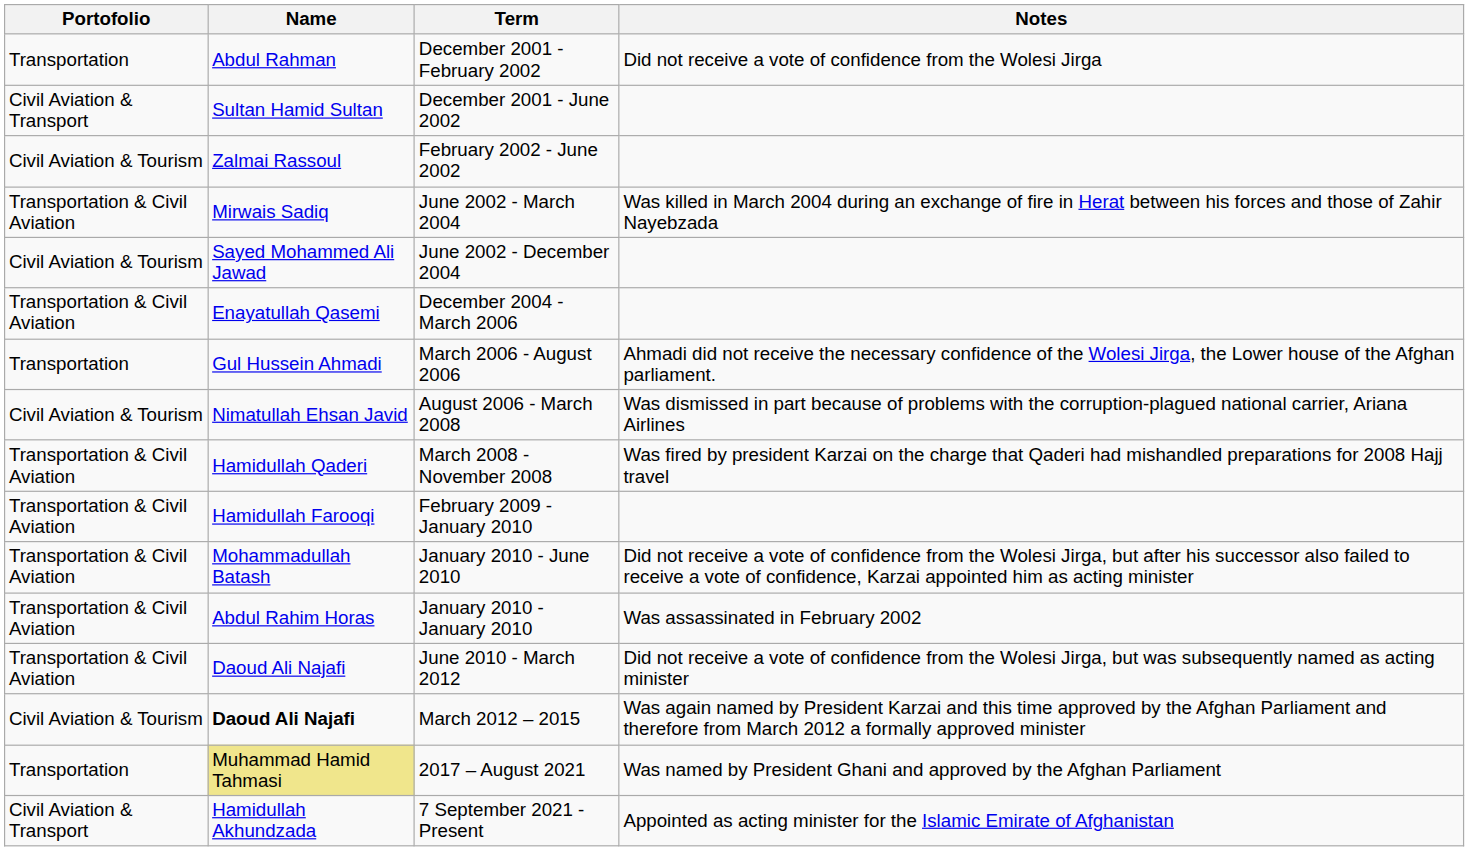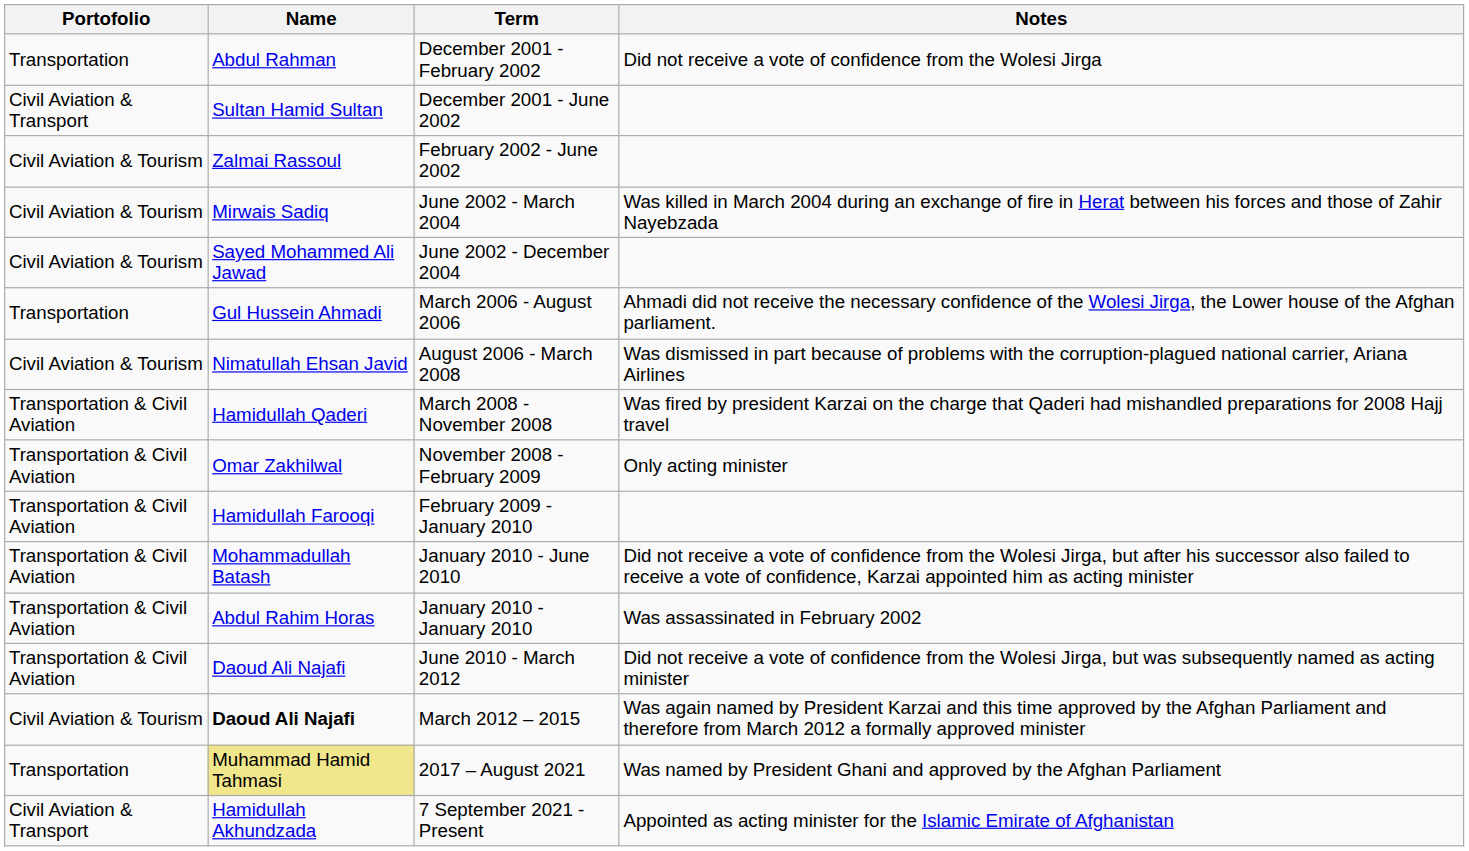June 2002 - March 2004 | Portofolio: Transportation & Civil Aviation -> Civil Aviation & Tourism
- row: Transportation & Civil Aviation | Enayatullah Qasemi | December 2004 - March 2006
+ row: Transportation & Civil Aviation | Omar Zakhilwal | November 2008 - February 2009 | Only acting minister
